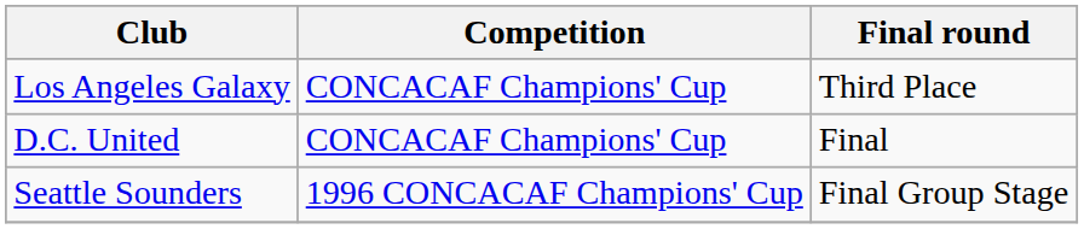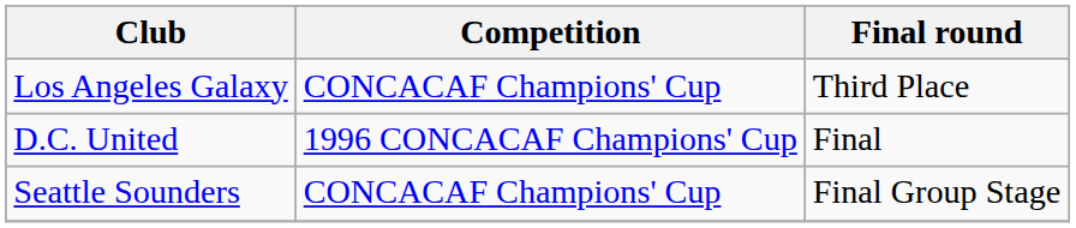D.C. United | Competition: CONCACAF Champions' Cup -> 1996 CONCACAF Champions' Cup
Seattle Sounders | Competition: 1996 CONCACAF Champions' Cup -> CONCACAF Champions' Cup
